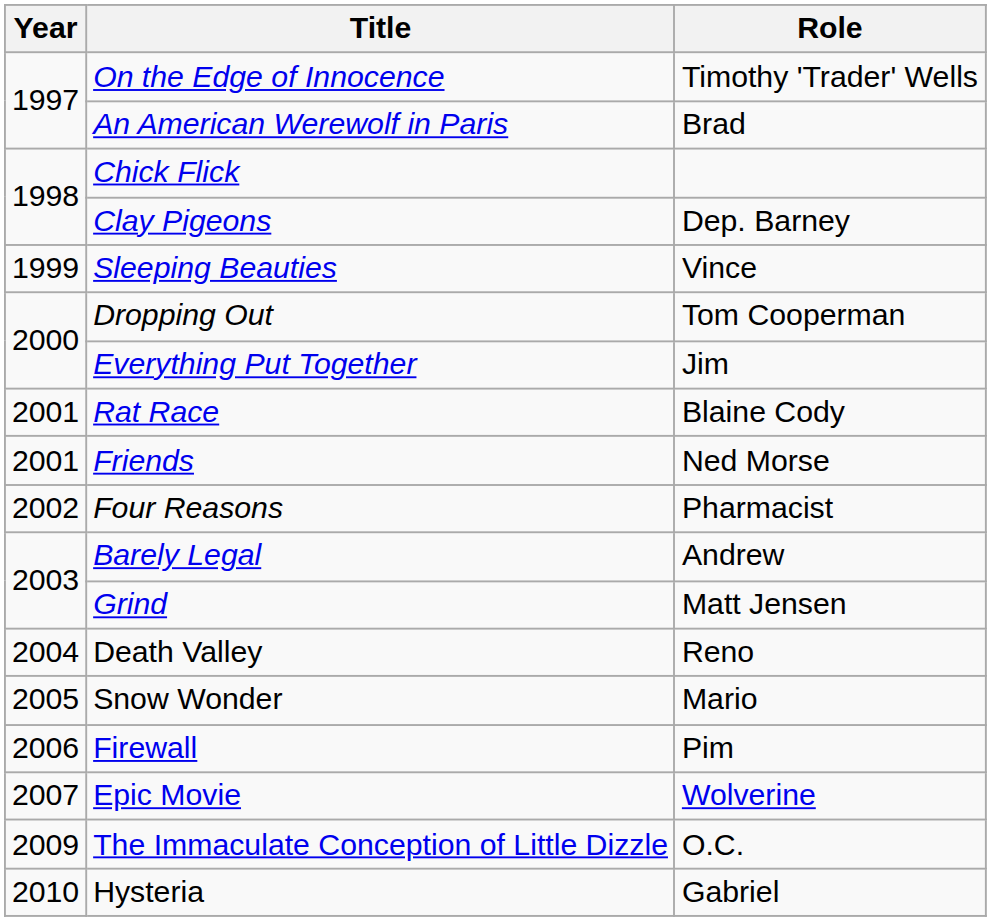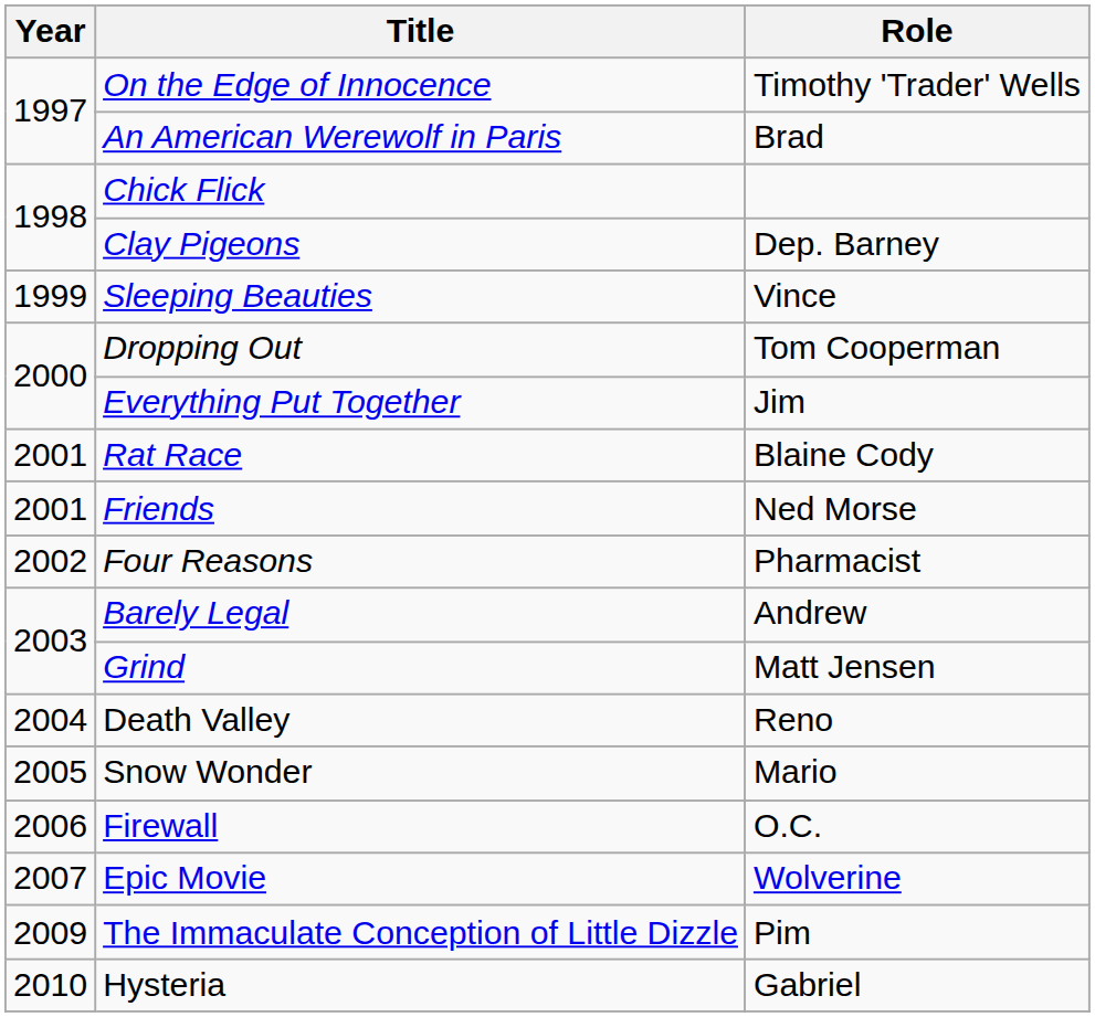Firewall | Role: Pim -> O.C.
The Immaculate Conception of Little Dizzle | Role: O.C. -> Pim
